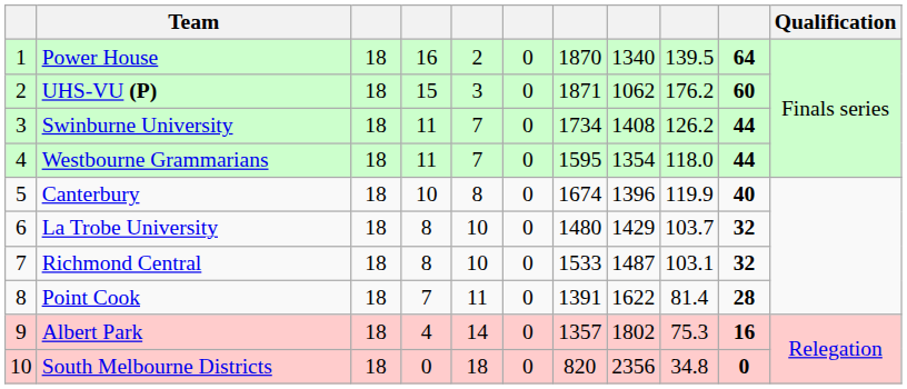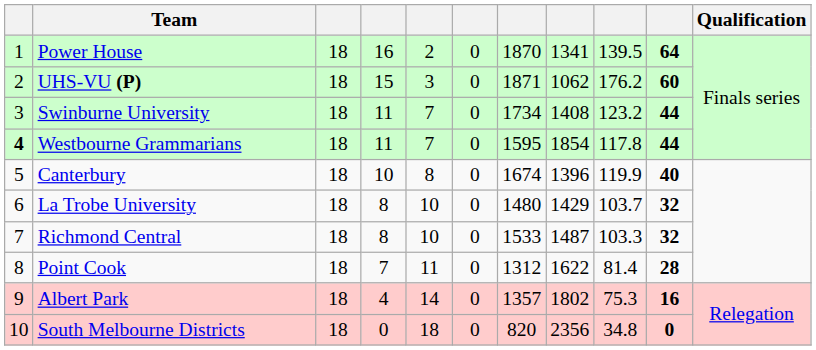Power House | column 8: 1340 -> 1341
Swinburne University | column 9: 126.2 -> 123.2
Westbourne Grammarians | column 1: normal -> bold
Westbourne Grammarians | column 8: 1354 -> 1854
Westbourne Grammarians | column 9: 118.0 -> 117.8
Richmond Central | column 9: 103.1 -> 103.3
Point Cook | column 7: 1391 -> 1312
